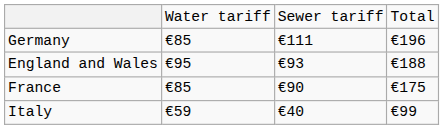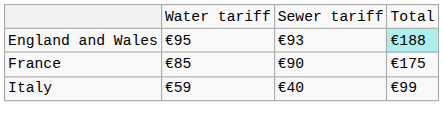- row: Germany | €85 | €111 | €196
England and Wales | column 4: no background -> paleturquoise background
